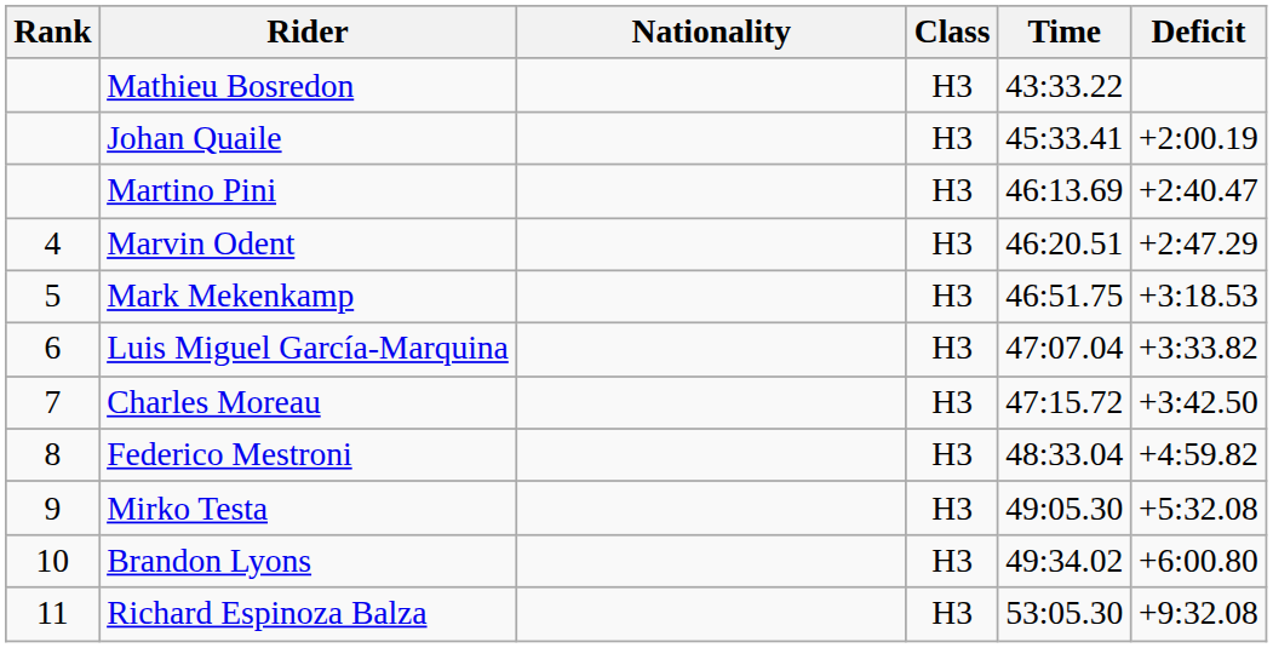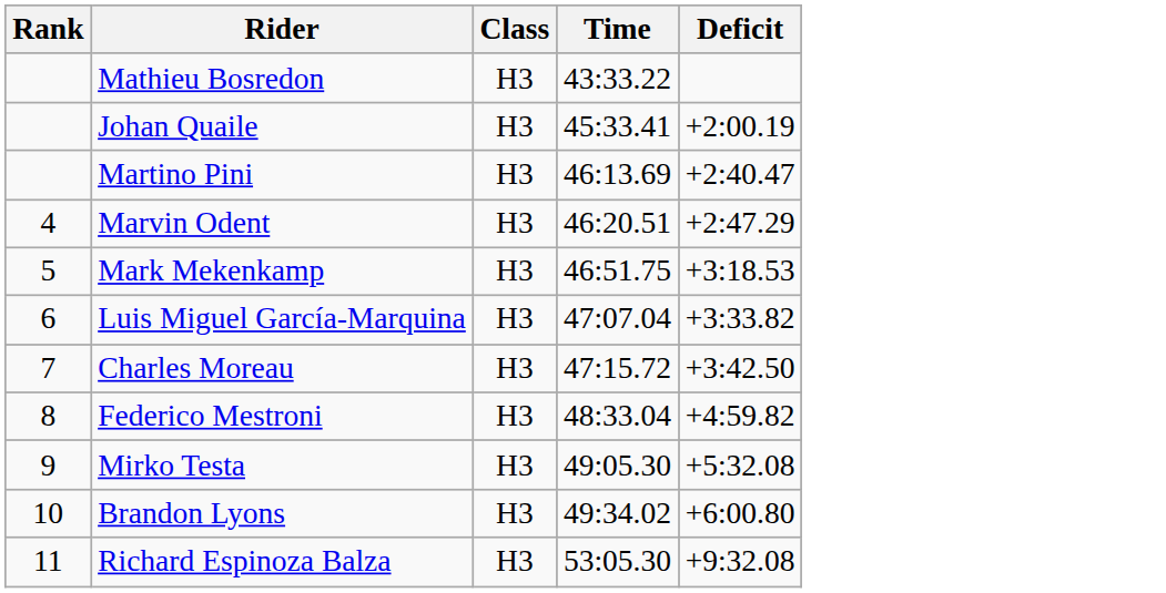- column: Nationality
